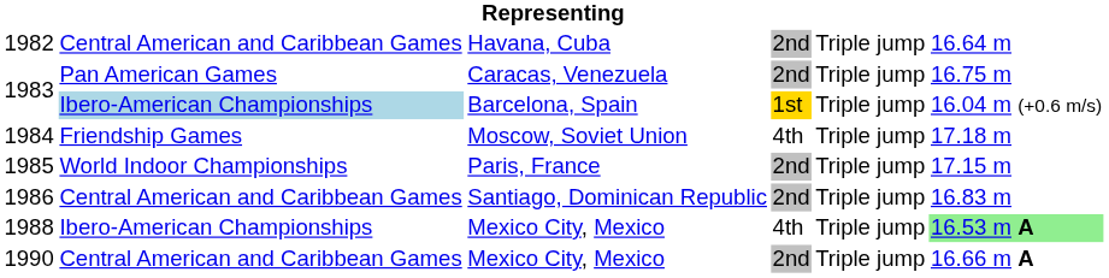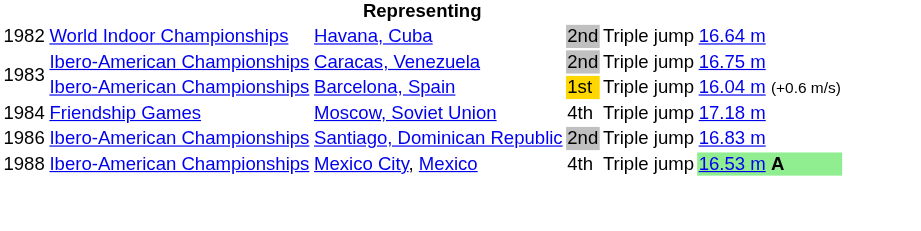1982 | column 2: Central American and Caribbean Games -> World Indoor Championships
1983 / Caracas, Venezuela | column 2: Pan American Games -> Ibero-American Championships
1983 / Barcelona, Spain | column 2: lightblue background -> no background
- row: 1985 | World Indoor Championships | Paris, France | 2nd | Triple jump | 17.15 m
1986 | column 2: Central American and Caribbean Games -> Ibero-American Championships
- row: 1990 | Central American and Caribbean Games | Mexico City, Mexico | 2nd | Triple jump | 16.66 m A
